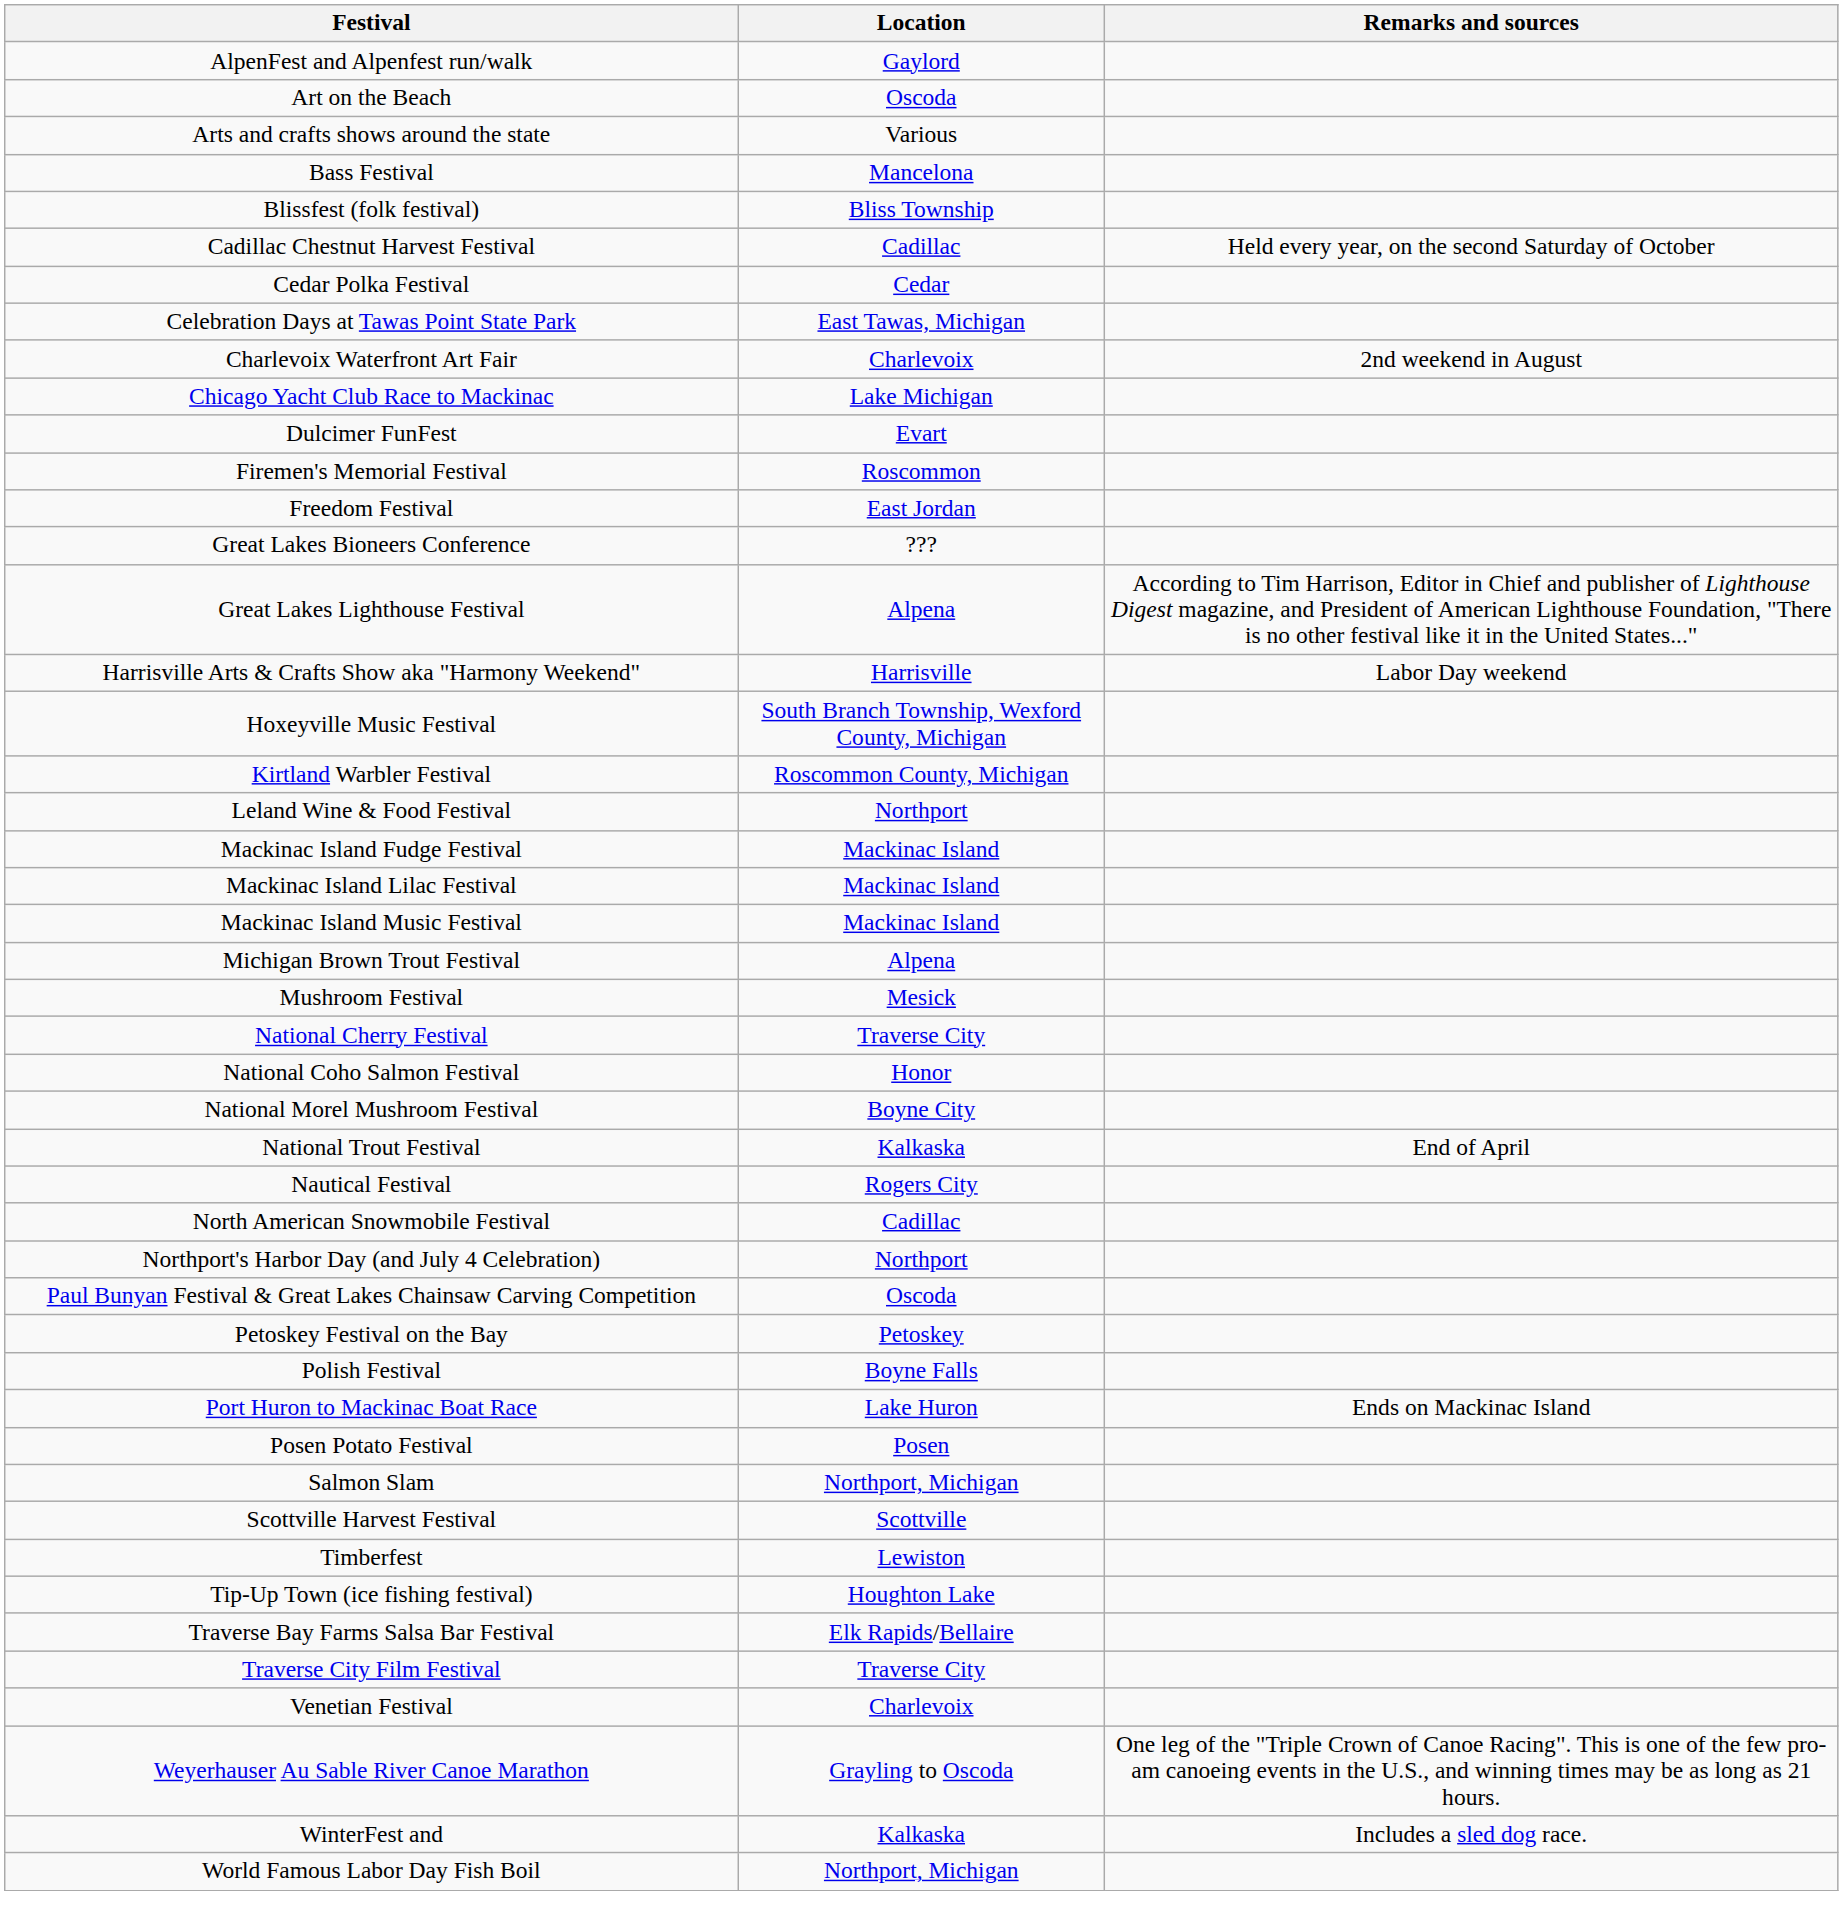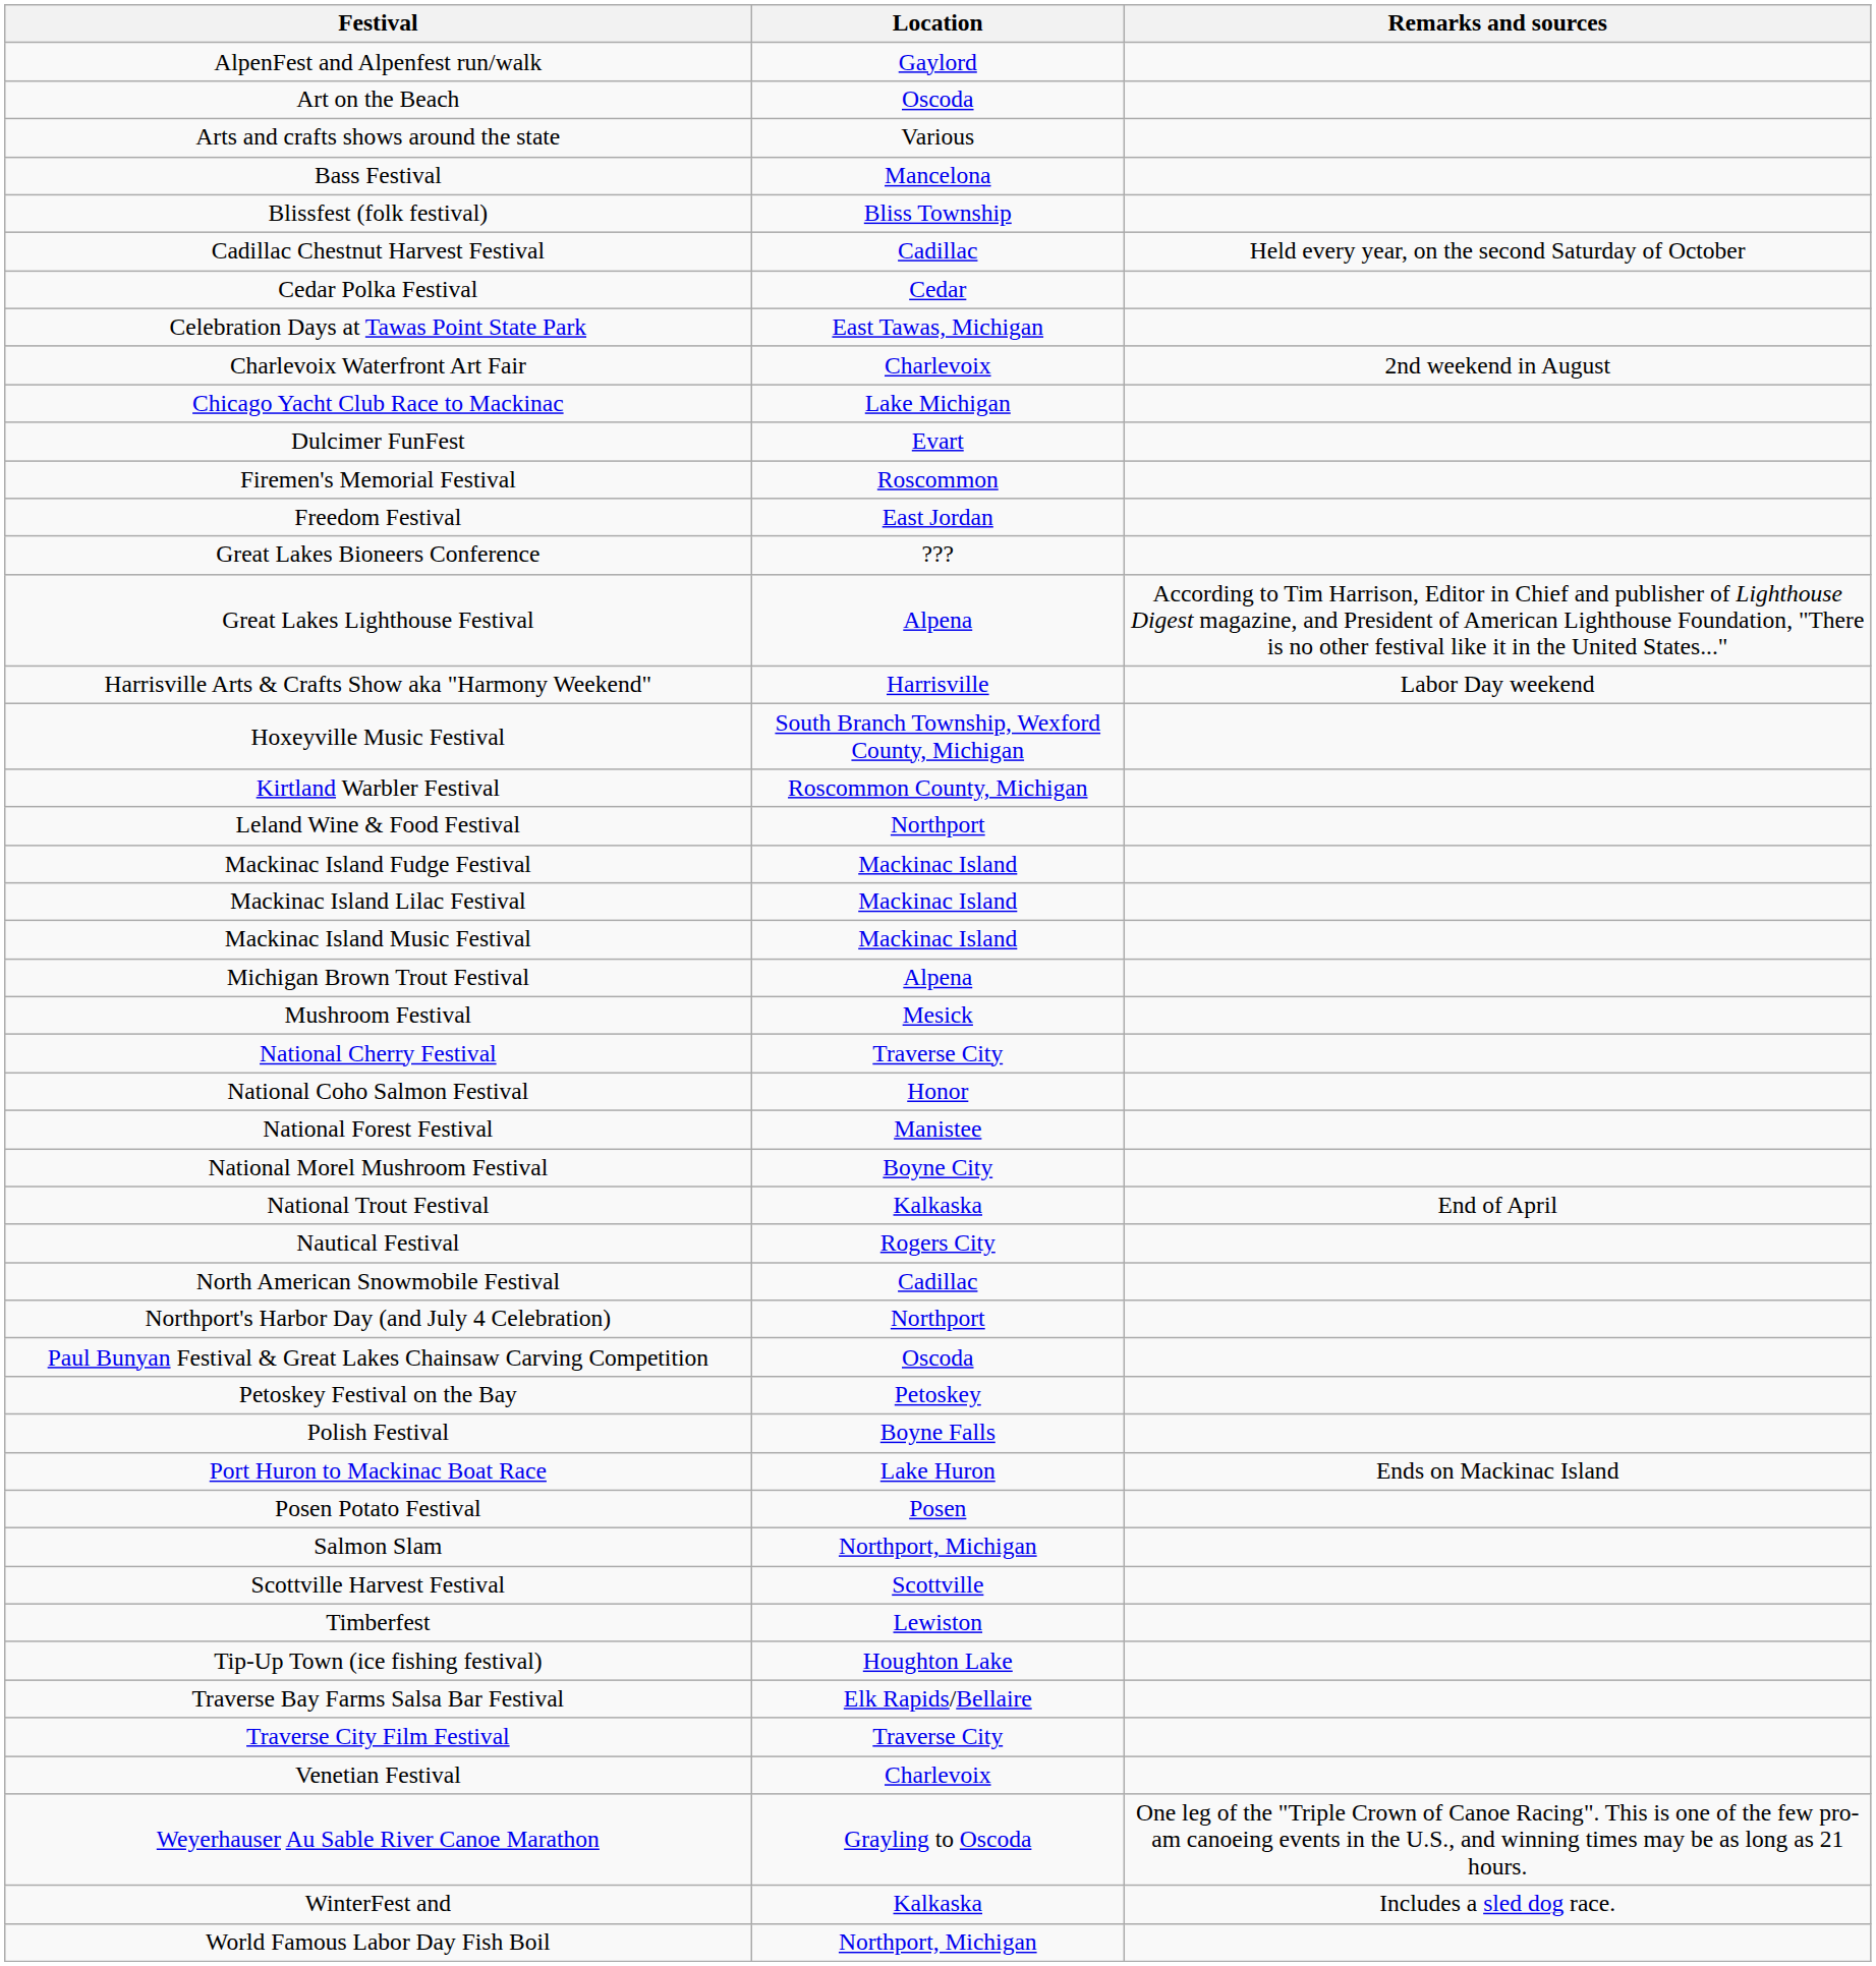+ row: National Forest Festival | Manistee
